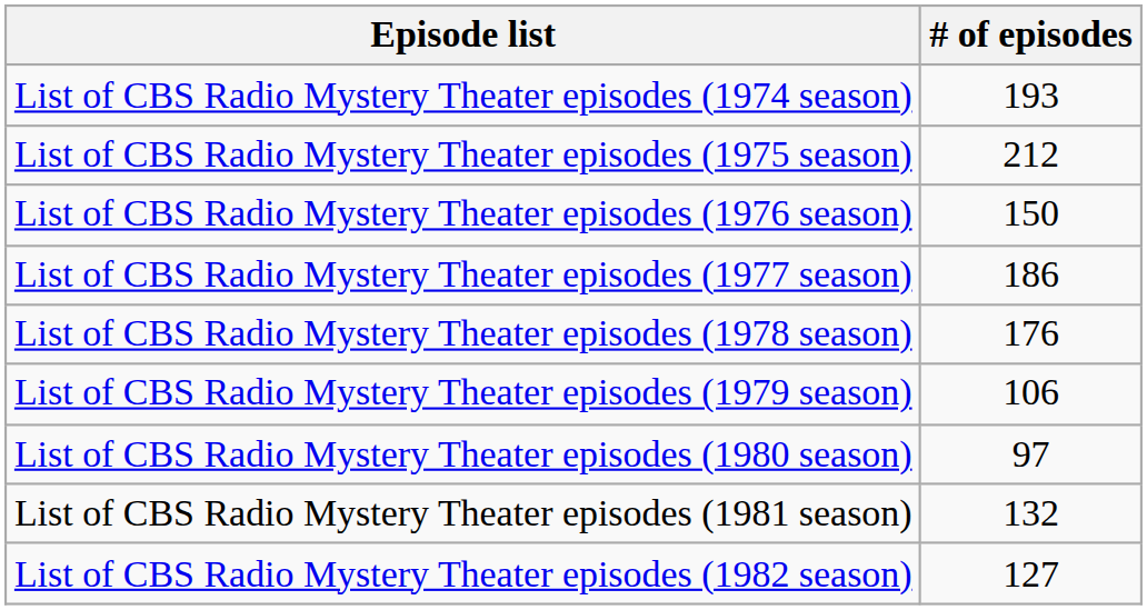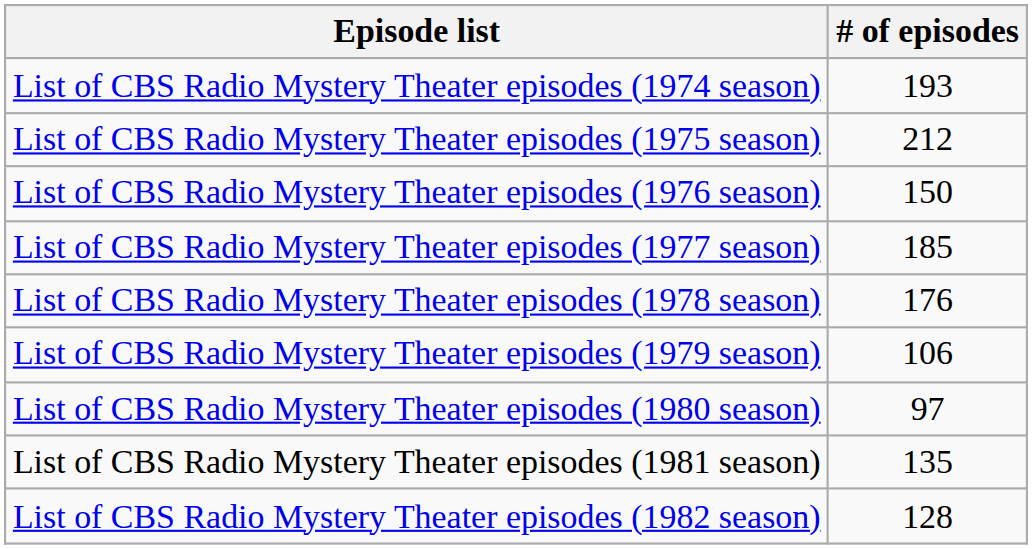List of CBS Radio Mystery Theater episodes (1977 season) | # of episodes: 186 -> 185
List of CBS Radio Mystery Theater episodes (1981 season) | # of episodes: 132 -> 135
List of CBS Radio Mystery Theater episodes (1982 season) | # of episodes: 127 -> 128
